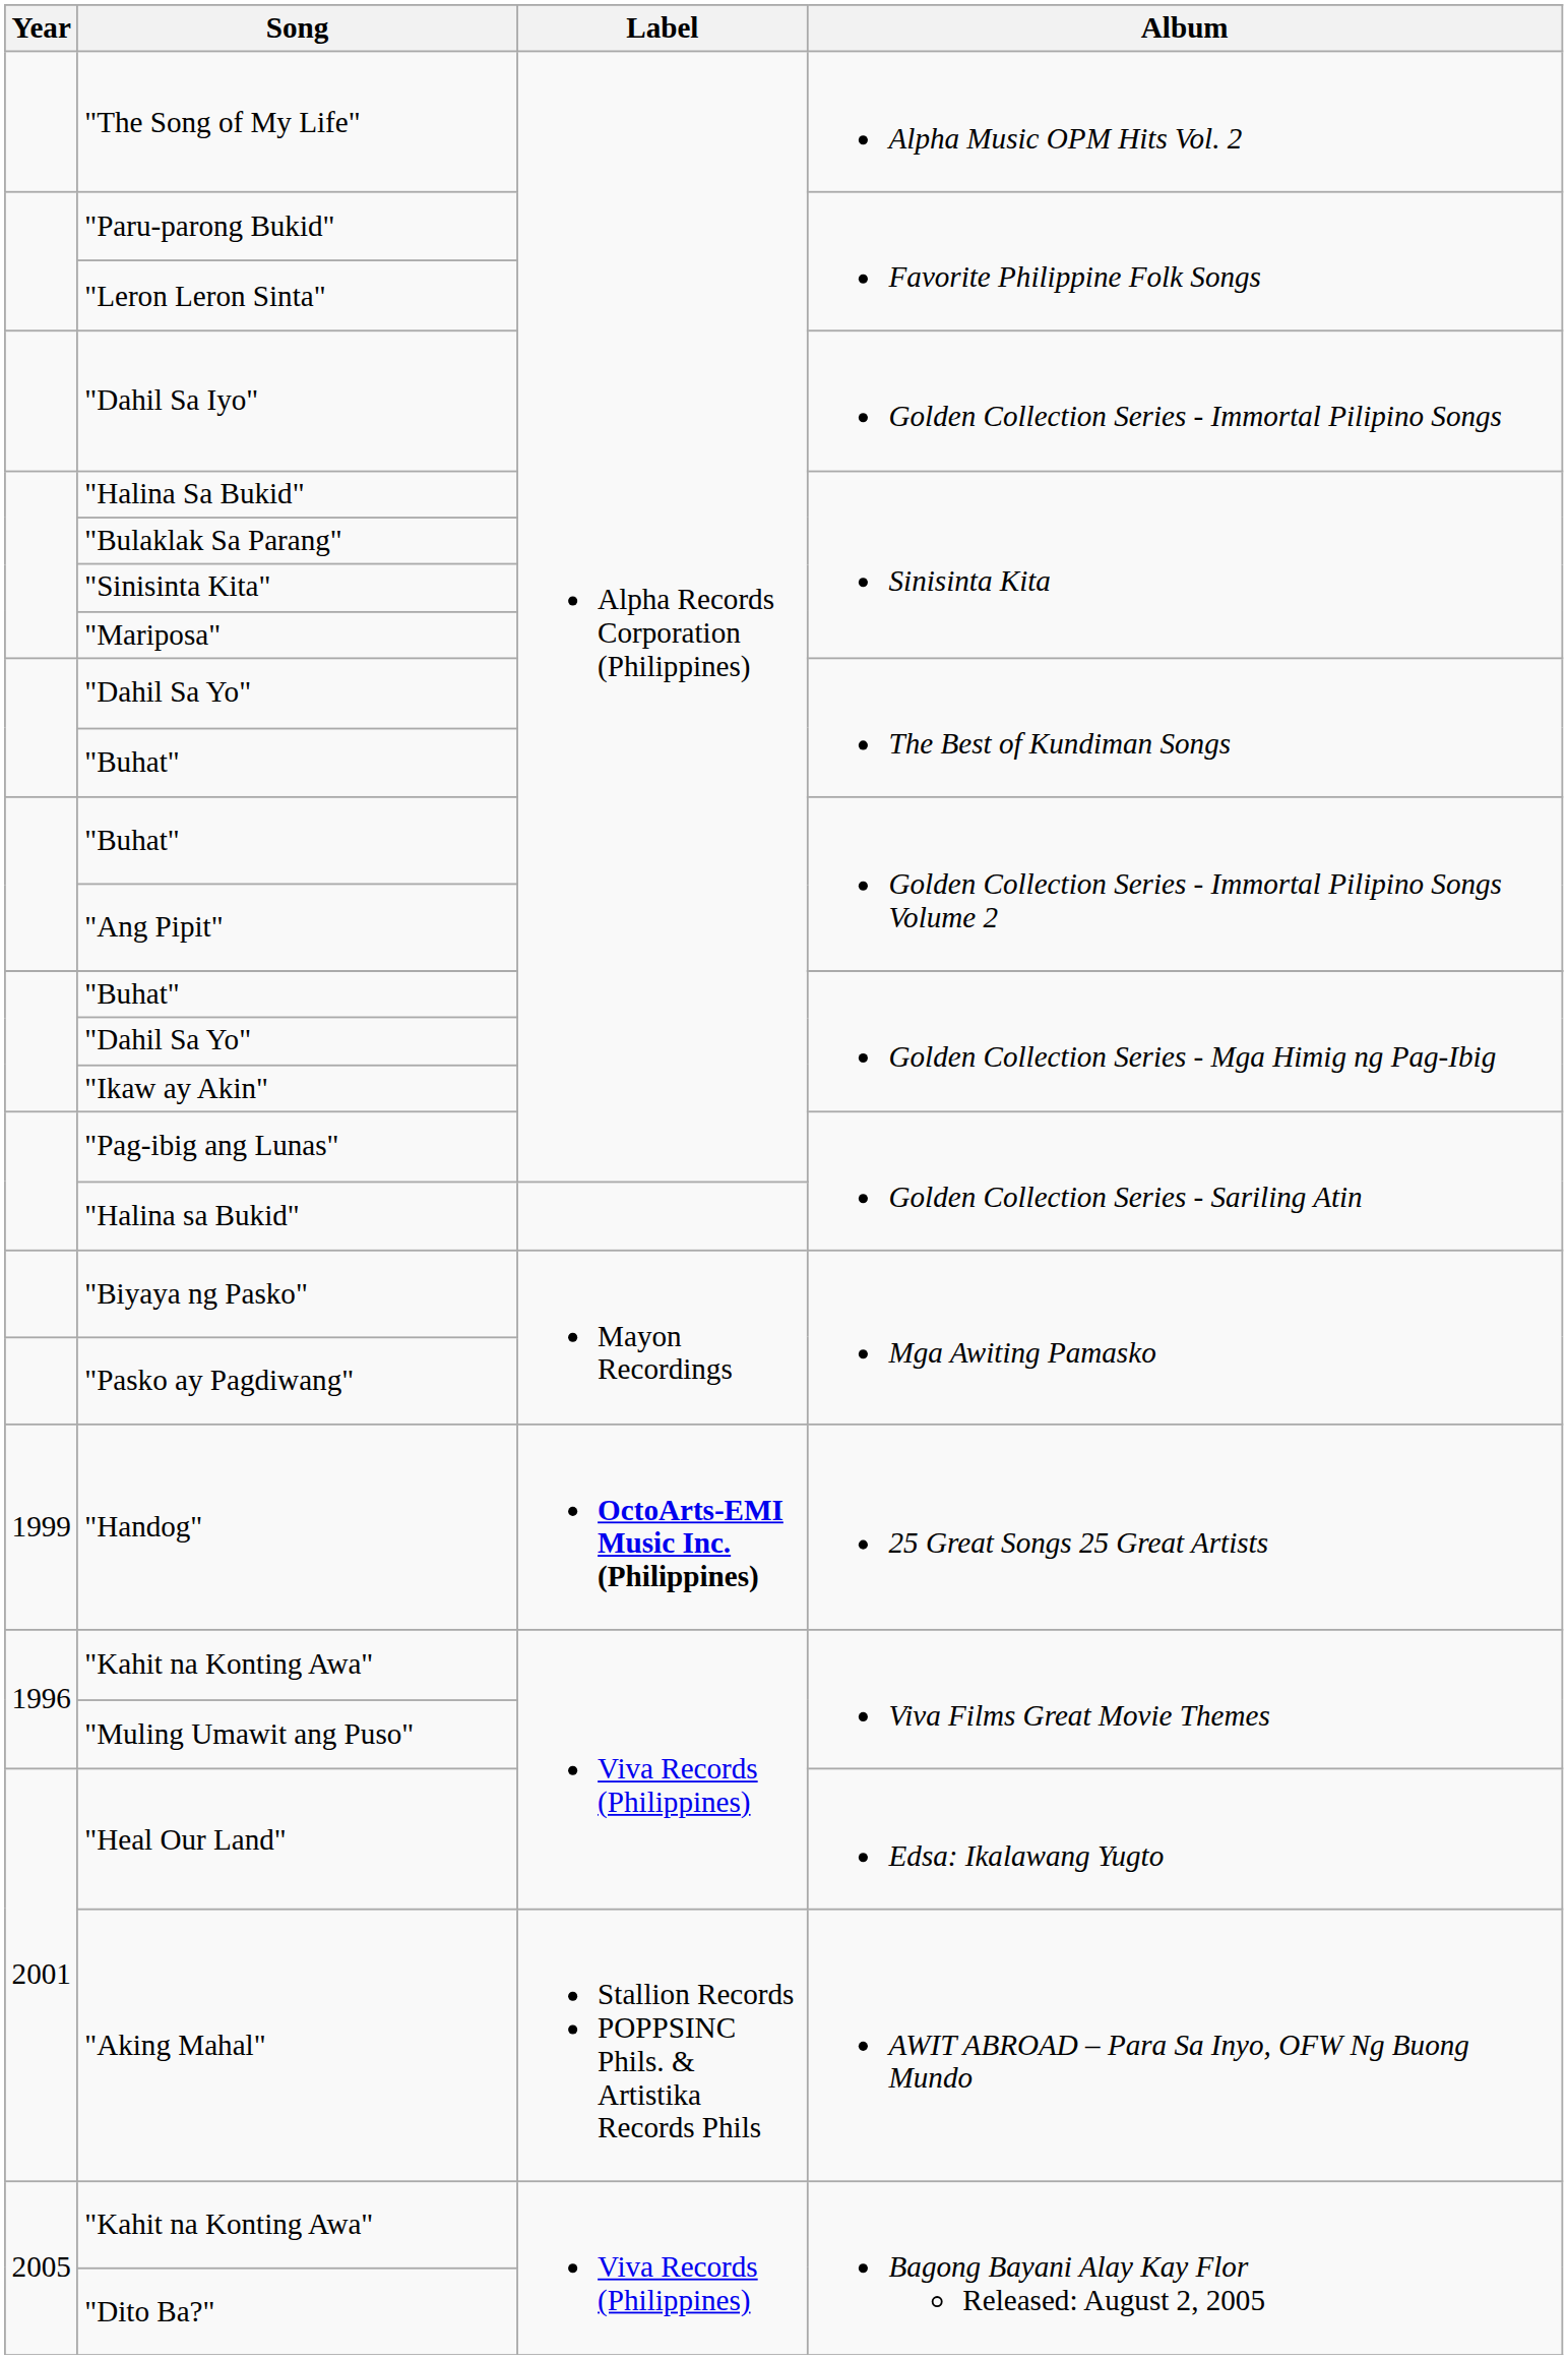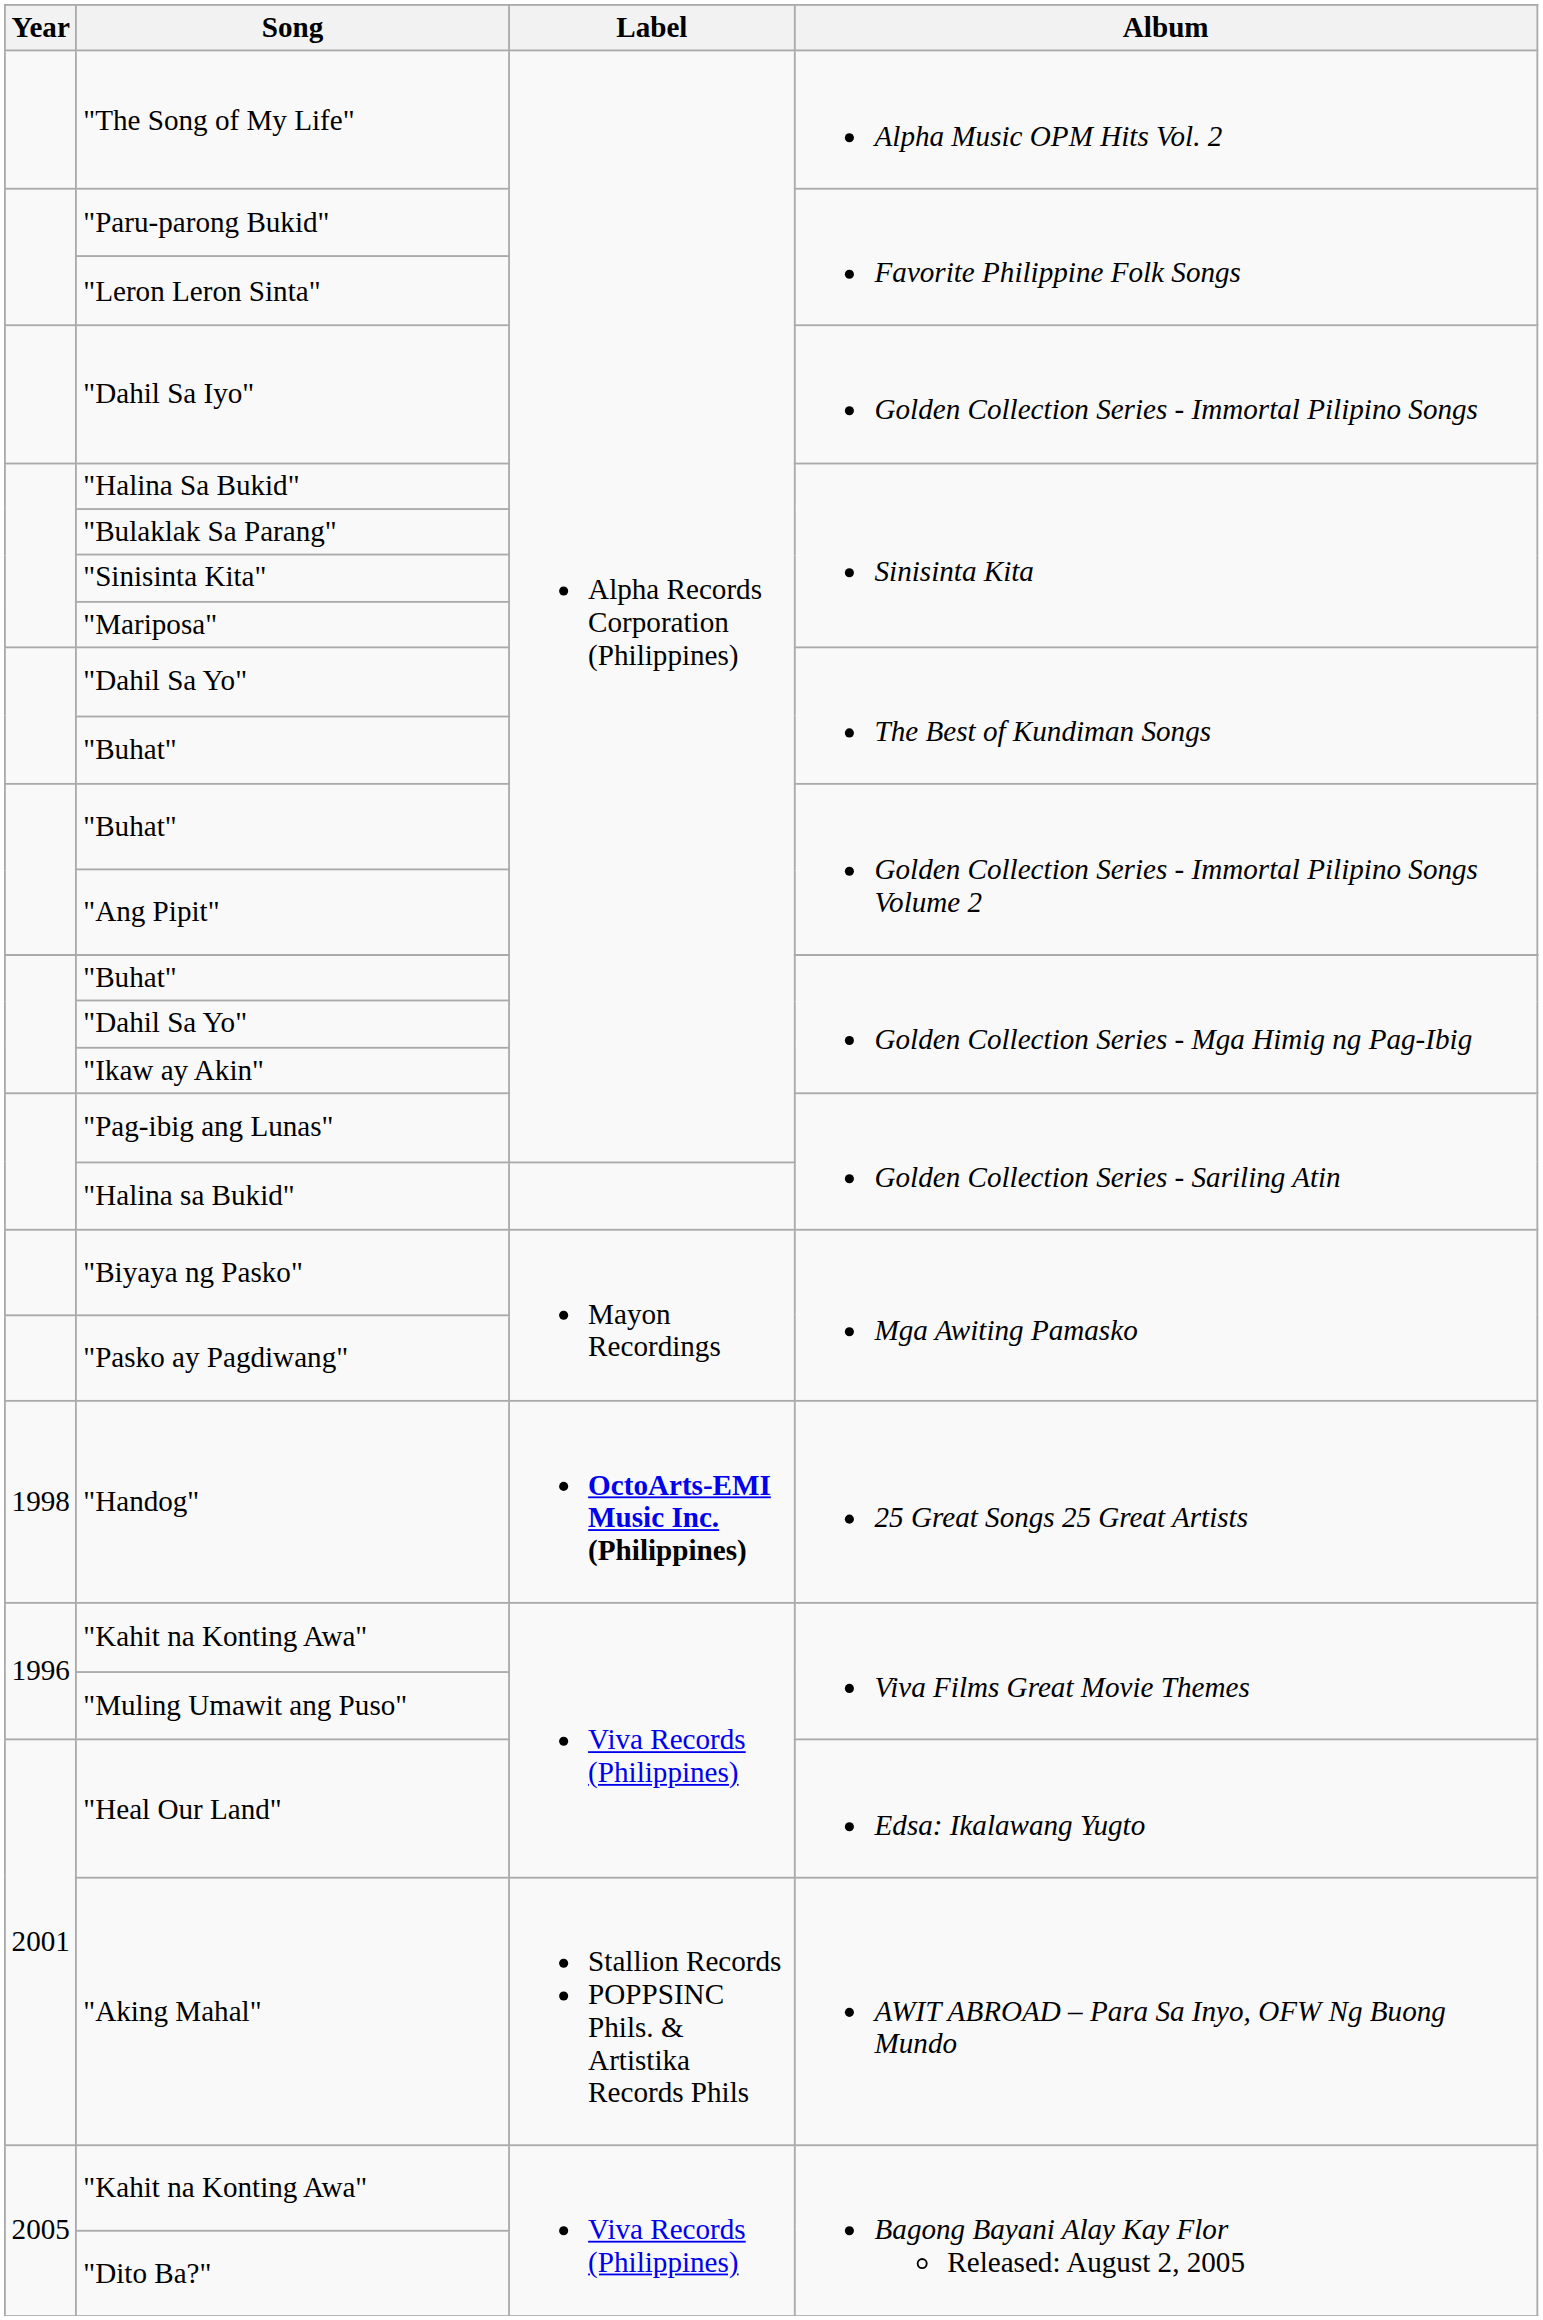"Handog" | Year: 1999 -> 1998
